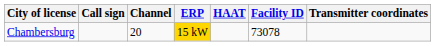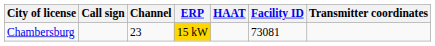Chambersburg | Channel: 20 -> 23
Chambersburg | Facility ID: 73078 -> 73081
